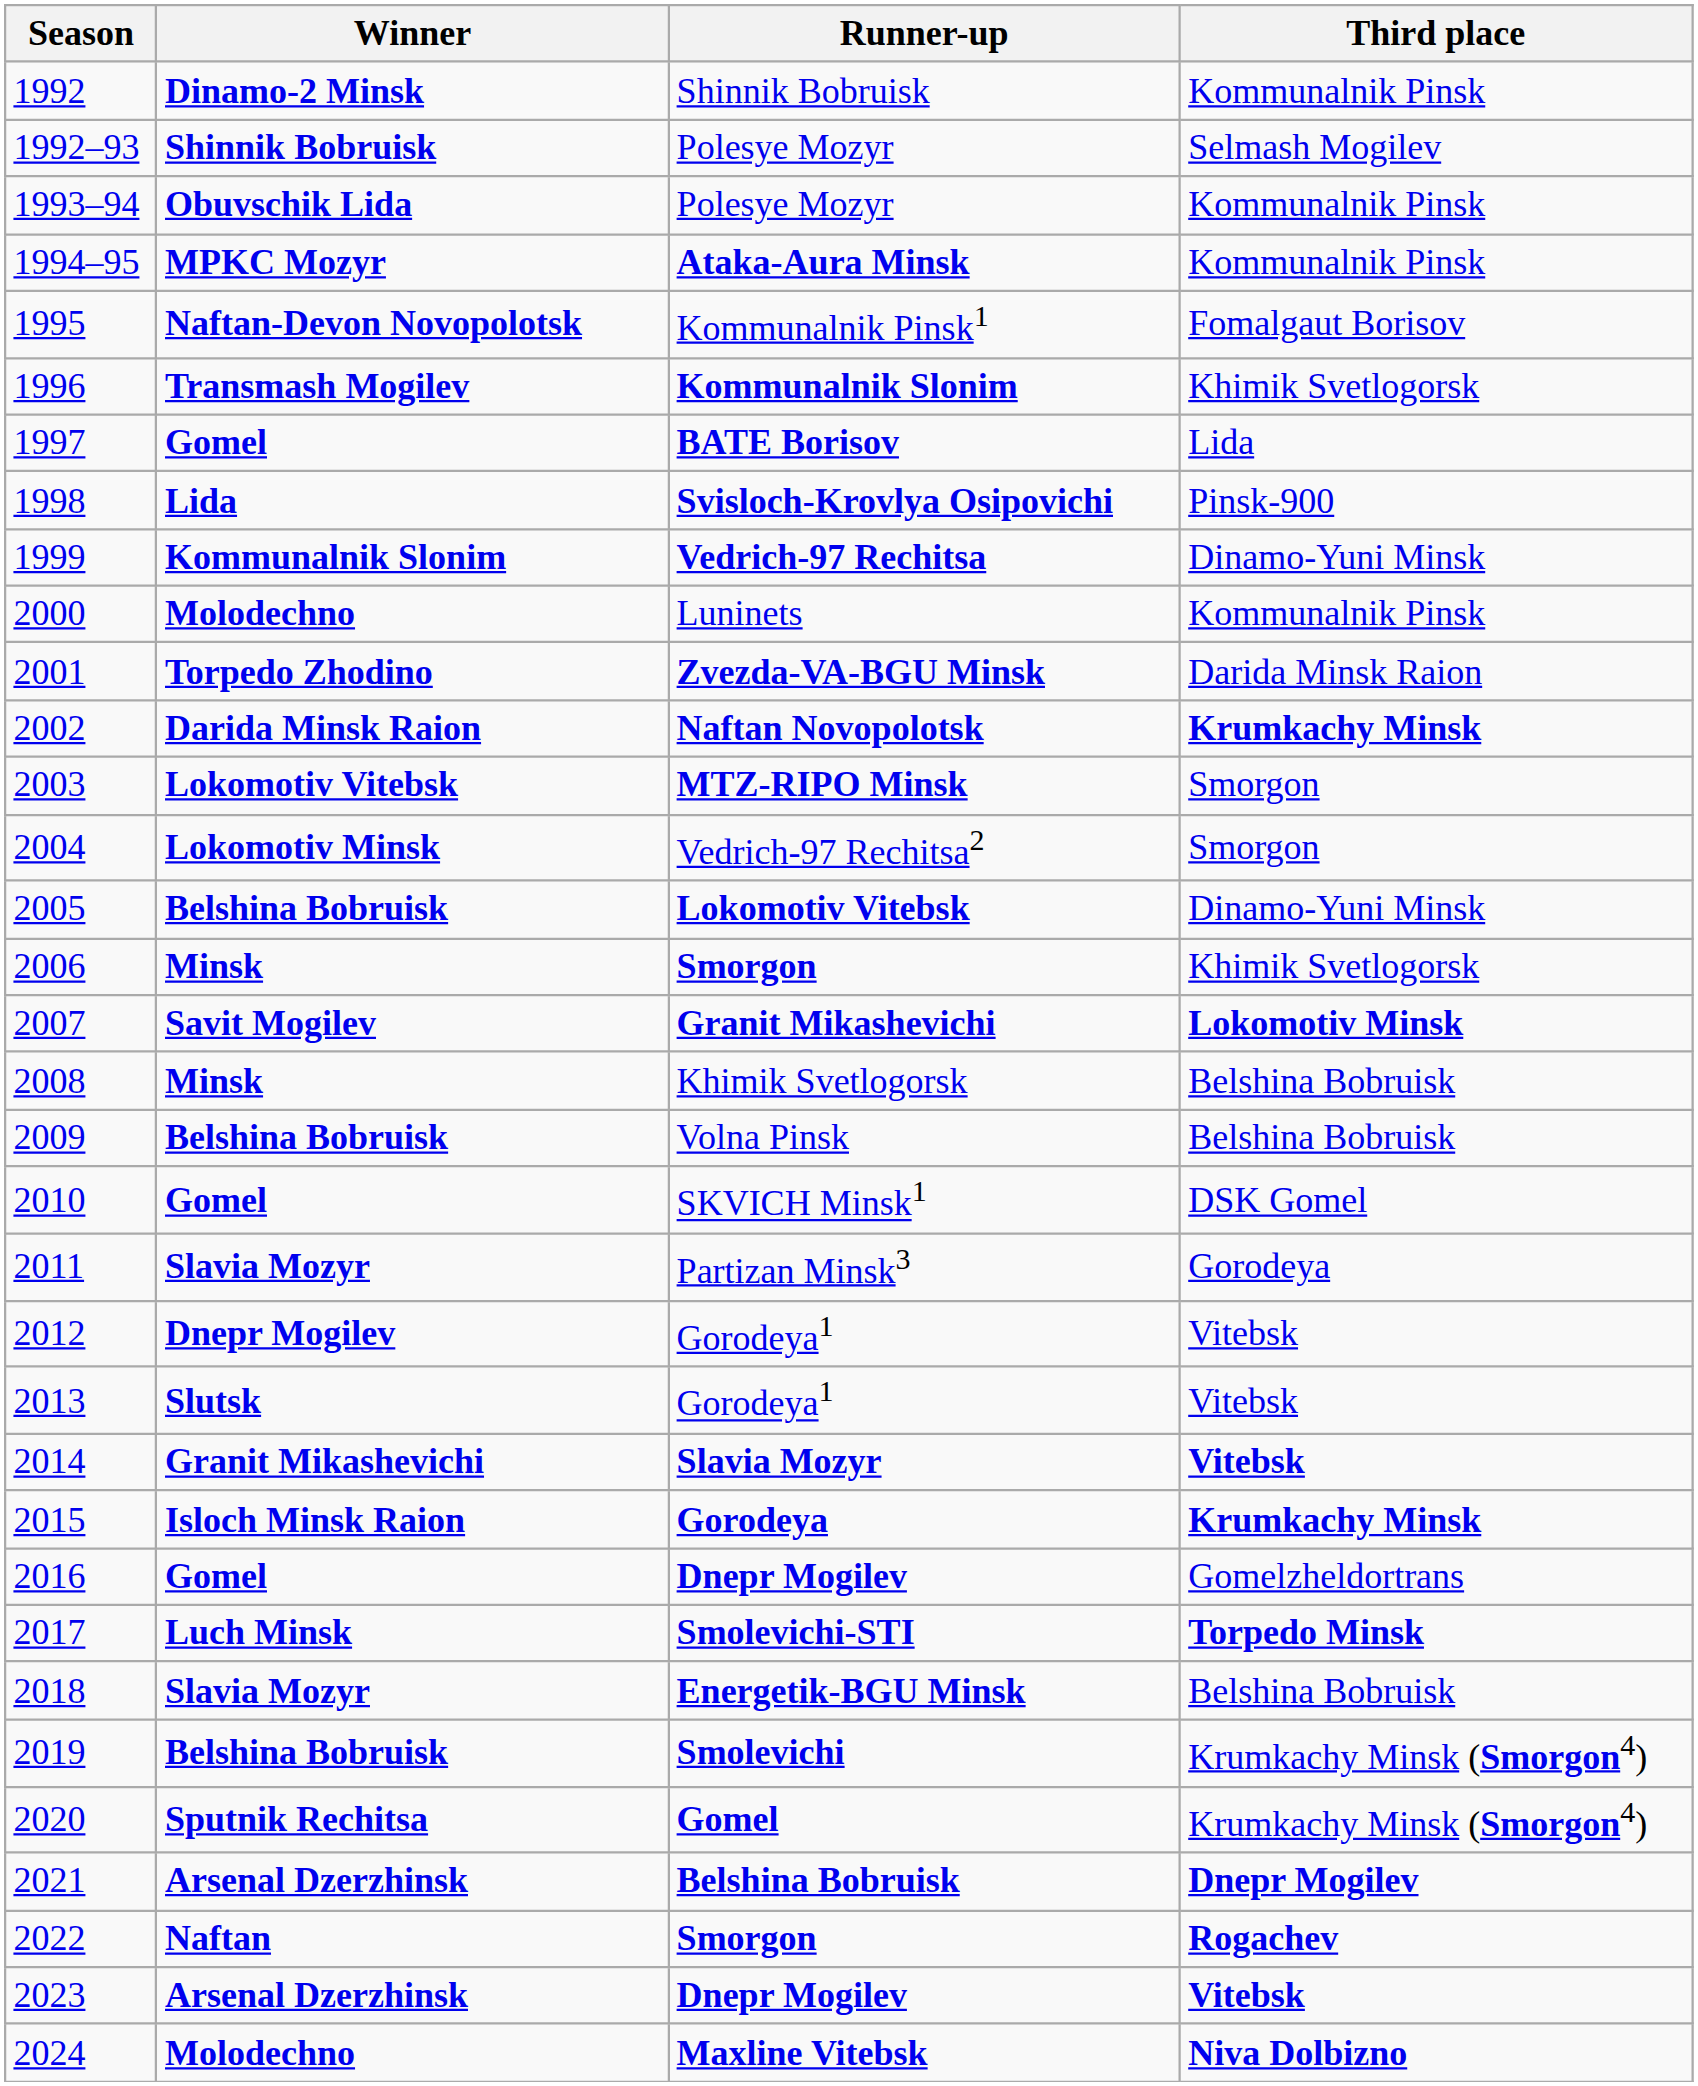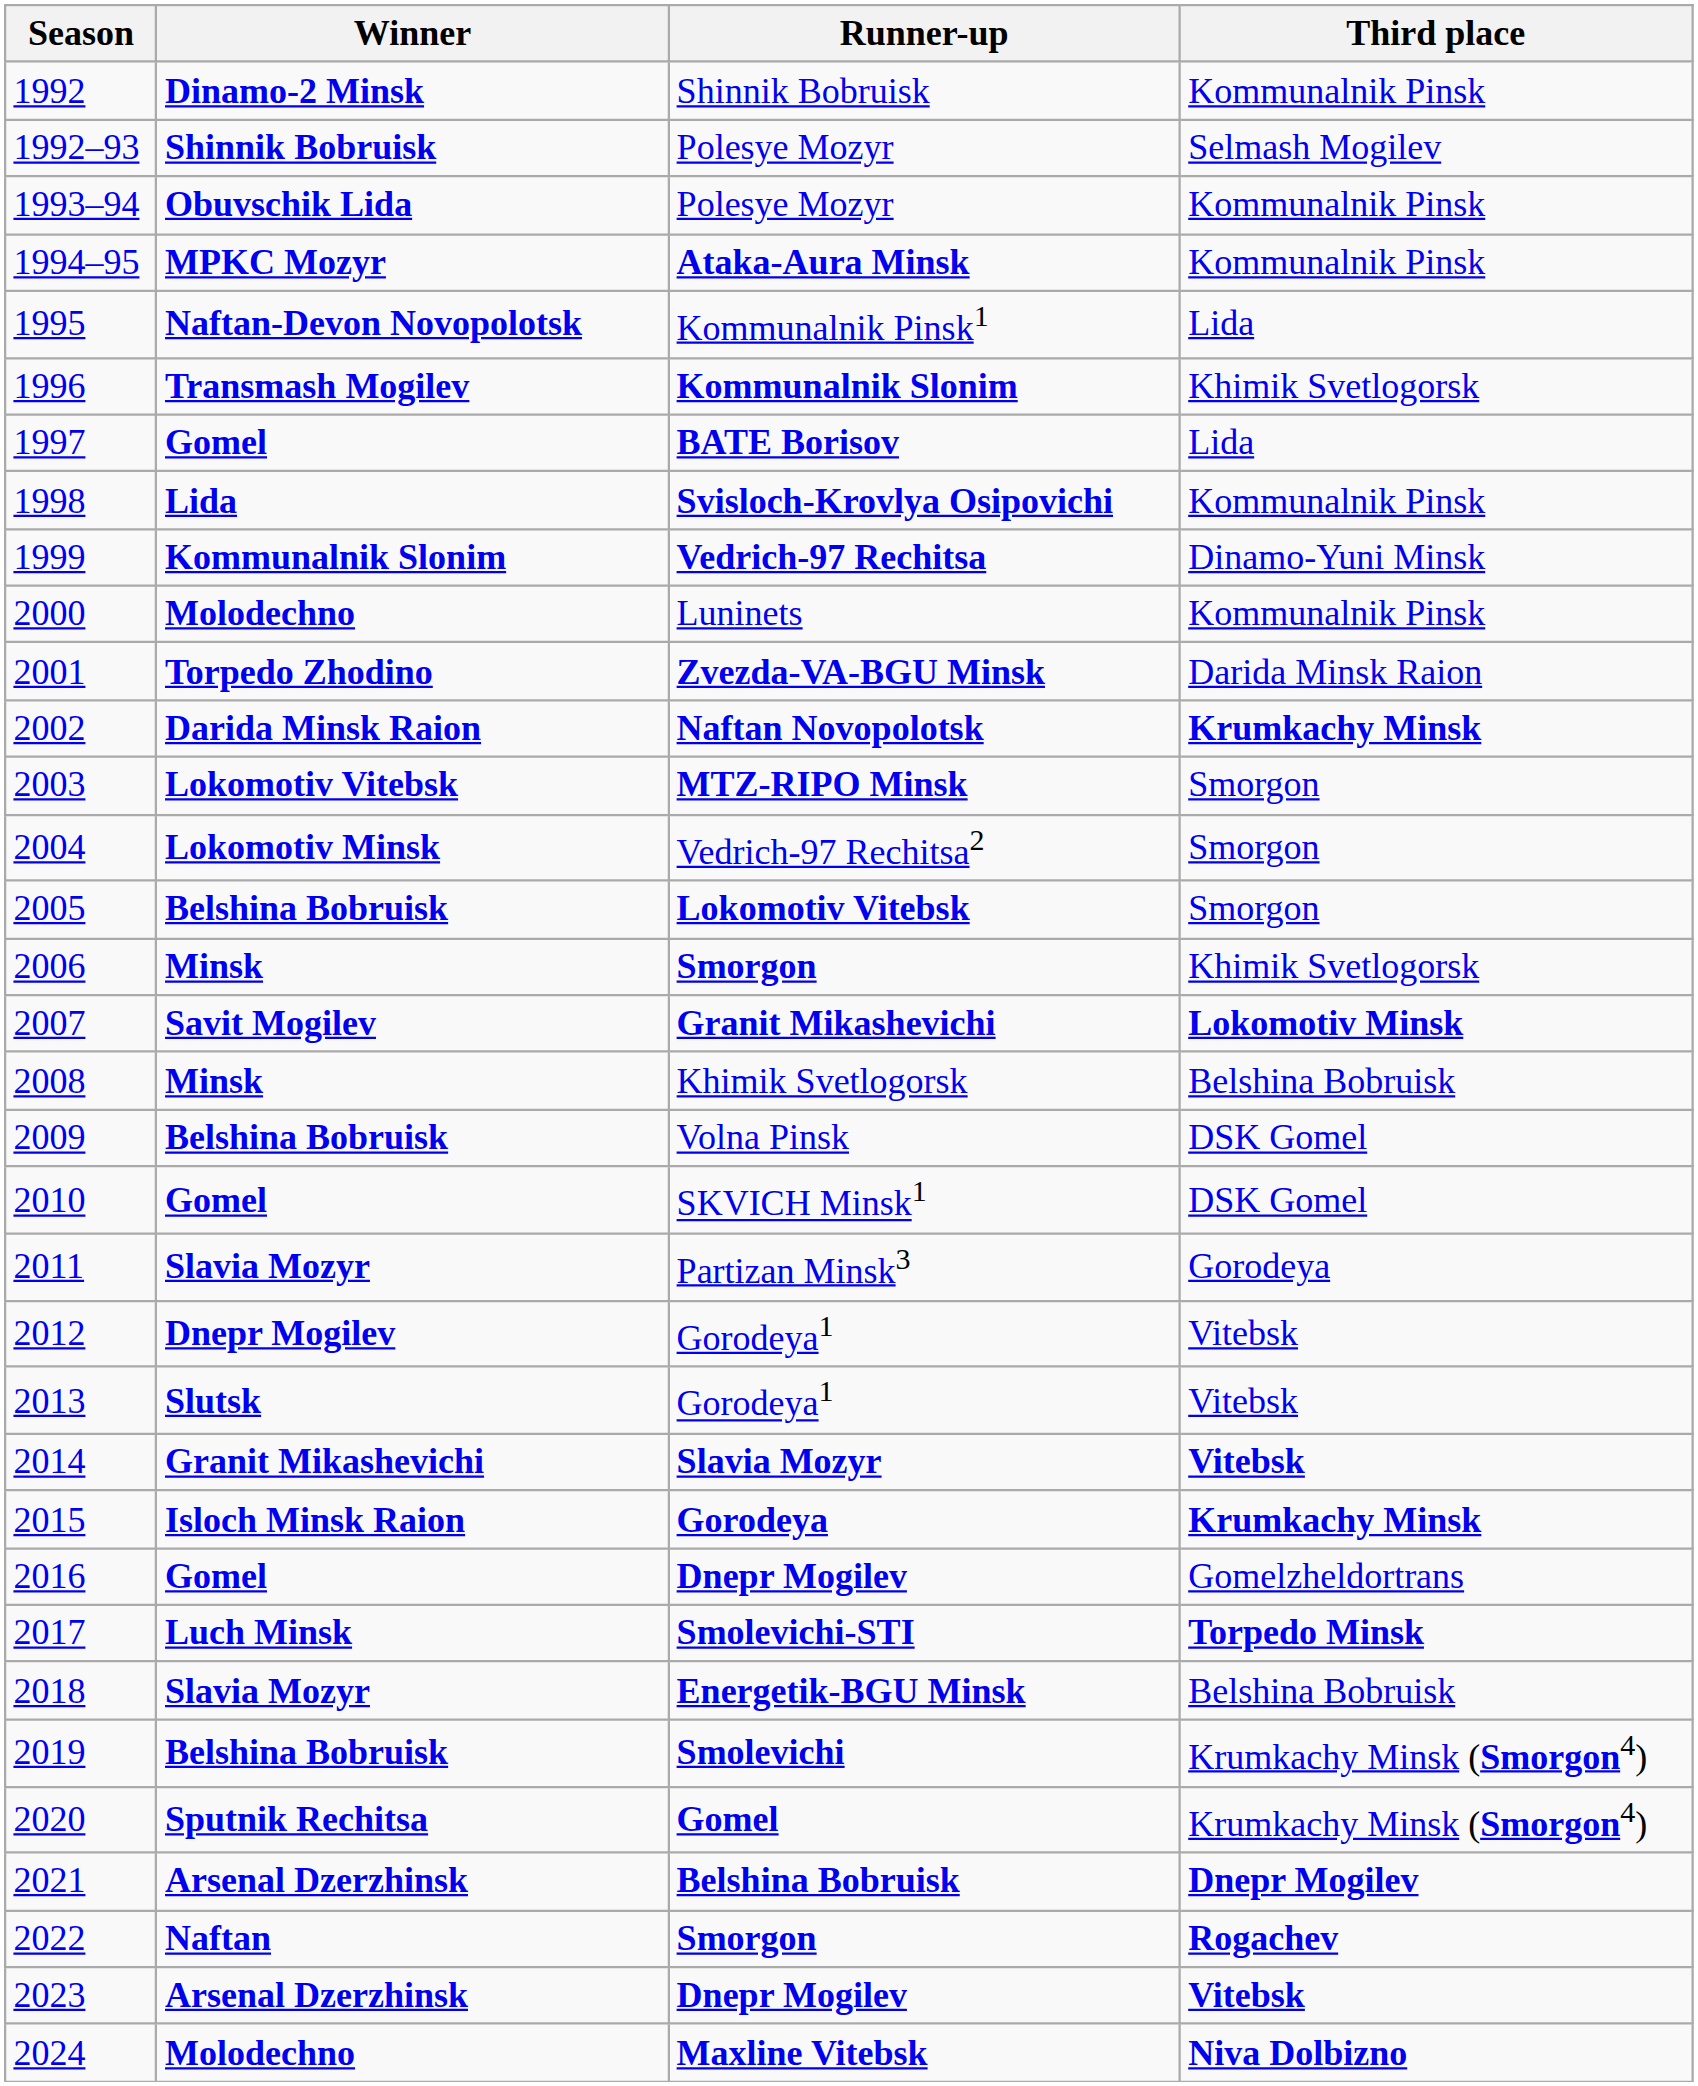1995 | Third place: Fomalgaut Borisov -> Lida
1998 | Third place: Pinsk-900 -> Kommunalnik Pinsk
2005 | Third place: Dinamo-Yuni Minsk -> Smorgon
2009 | Third place: Belshina Bobruisk -> DSK Gomel
